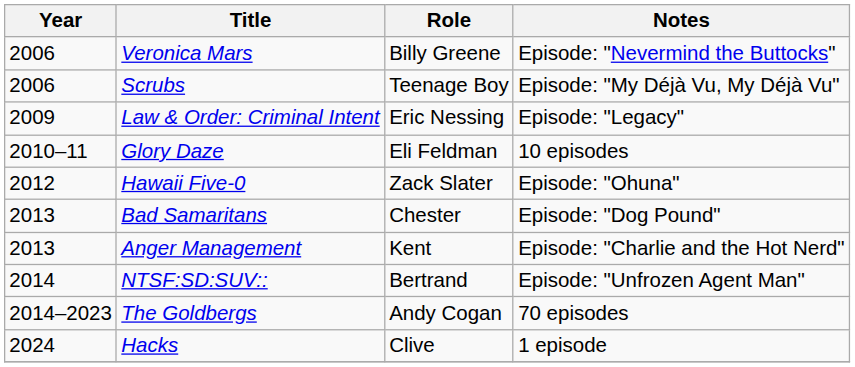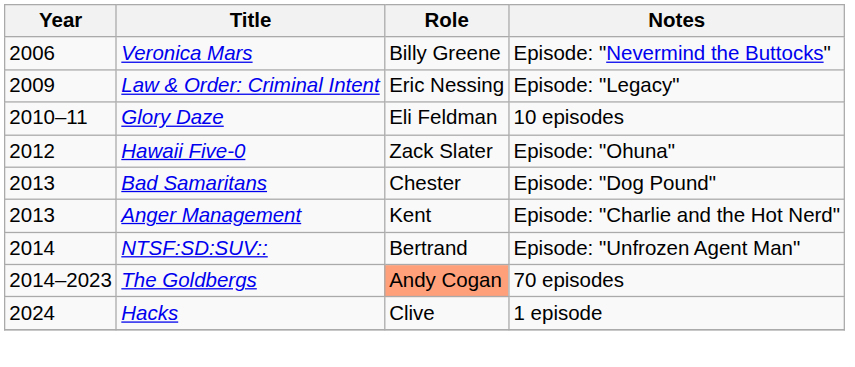- row: 2006 | Scrubs | Teenage Boy | Episode: "My Déjà Vu, My Déjà Vu"
The Goldbergs | Role: no background -> lightsalmon background
